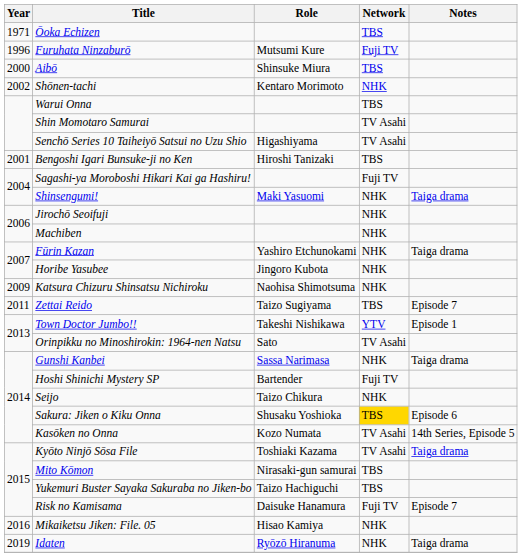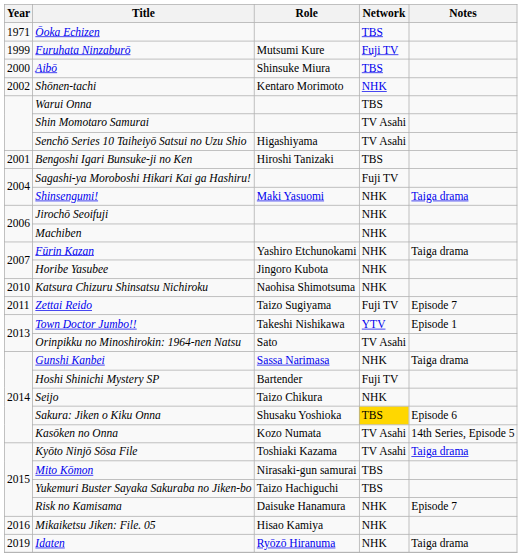Furuhata Ninzaburō | Year: 1996 -> 1999
Katsura Chizuru Shinsatsu Nichiroku | Year: 2009 -> 2010
Zettai Reido | Network: TBS -> Fuji TV
Risk no Kamisama | Network: Fuji TV -> NHK
